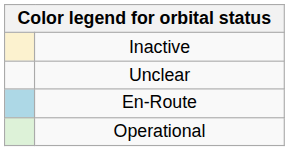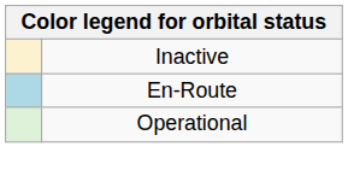- row: Unclear
